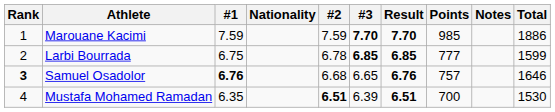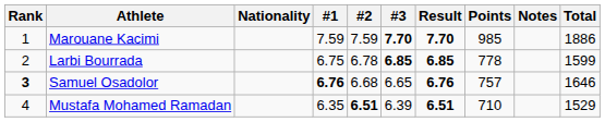columns swapped: Nationality <-> #1
Larbi Bourrada | Points: 777 -> 778
Mustafa Mohamed Ramadan | Points: 700 -> 710
Mustafa Mohamed Ramadan | Total: 1530 -> 1529
